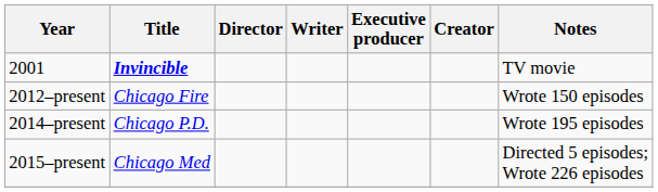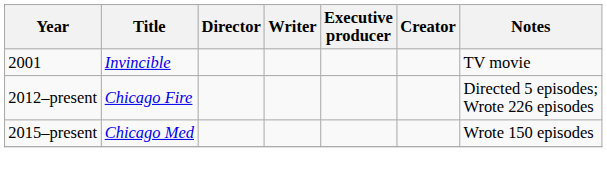2001 | Title: bold -> normal
2012–present | Notes: Wrote 150 episodes -> Directed 5 episodes; Wrote 226 episodes
- row: 2014–present | Chicago P.D. | Wrote 195 episodes
2015–present | Notes: Directed 5 episodes; Wrote 226 episodes -> Wrote 150 episodes
